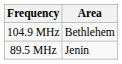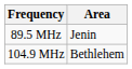rows swapped: 89.5 MHz <-> 104.9 MHz
